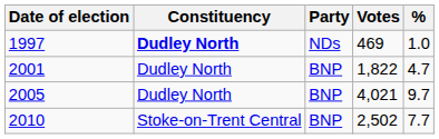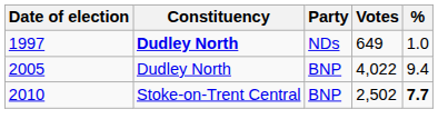1997 | Votes: 469 -> 649
- row: 2001 | Dudley North | BNP | 1,822 | 4.7
2005 | Votes: 4,021 -> 4,022
2005 | %: 9.7 -> 9.4
2010 | %: normal -> bold
